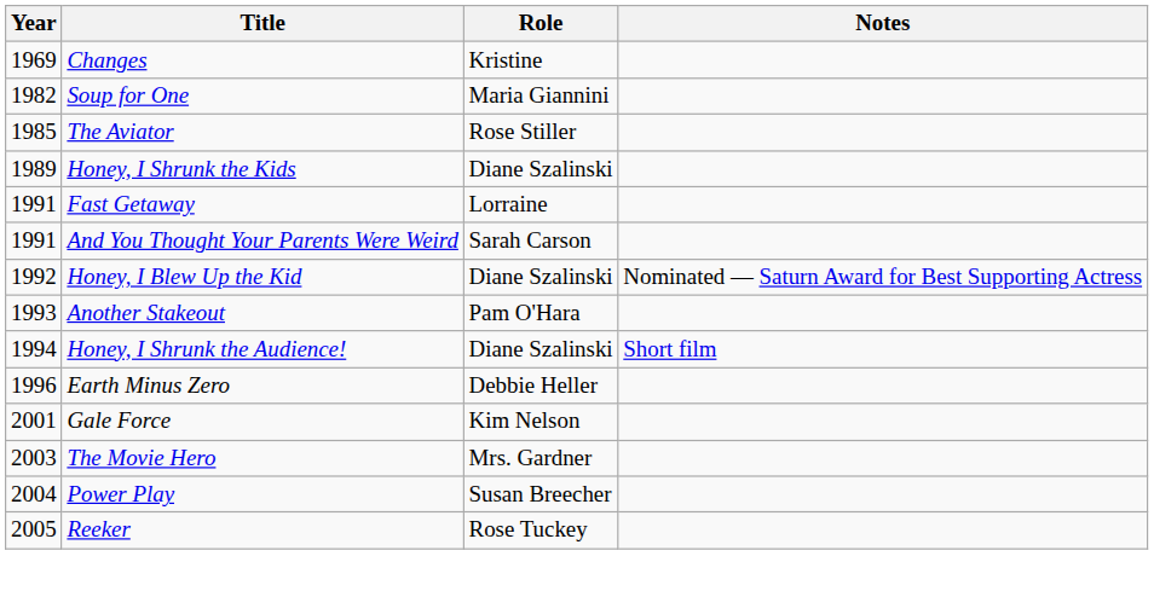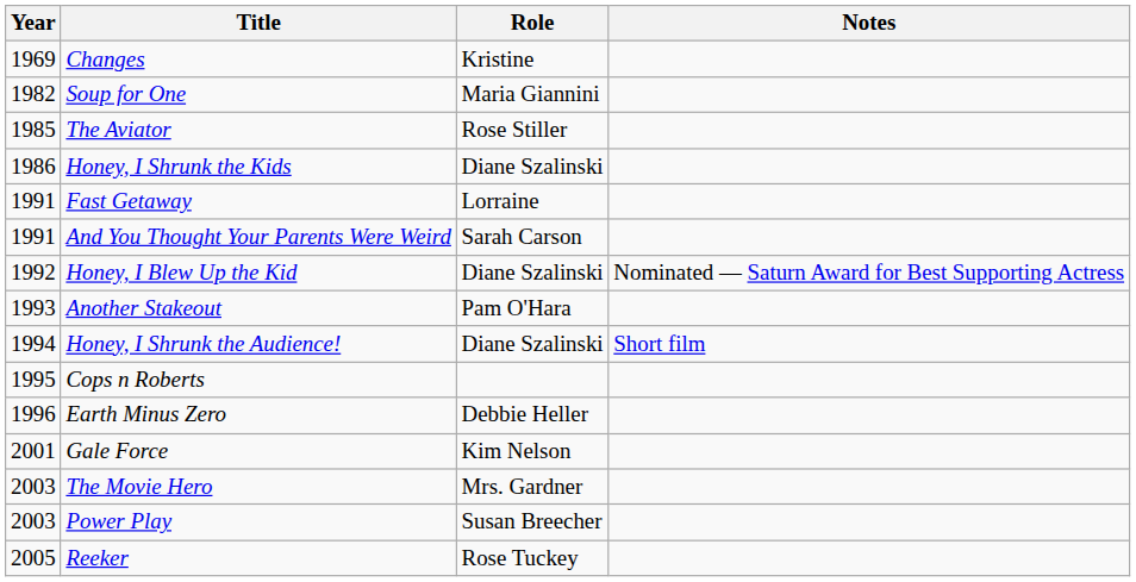Honey, I Shrunk the Kids | Year: 1989 -> 1986
+ row: 1995 | Cops n Roberts
Power Play | Year: 2004 -> 2003
